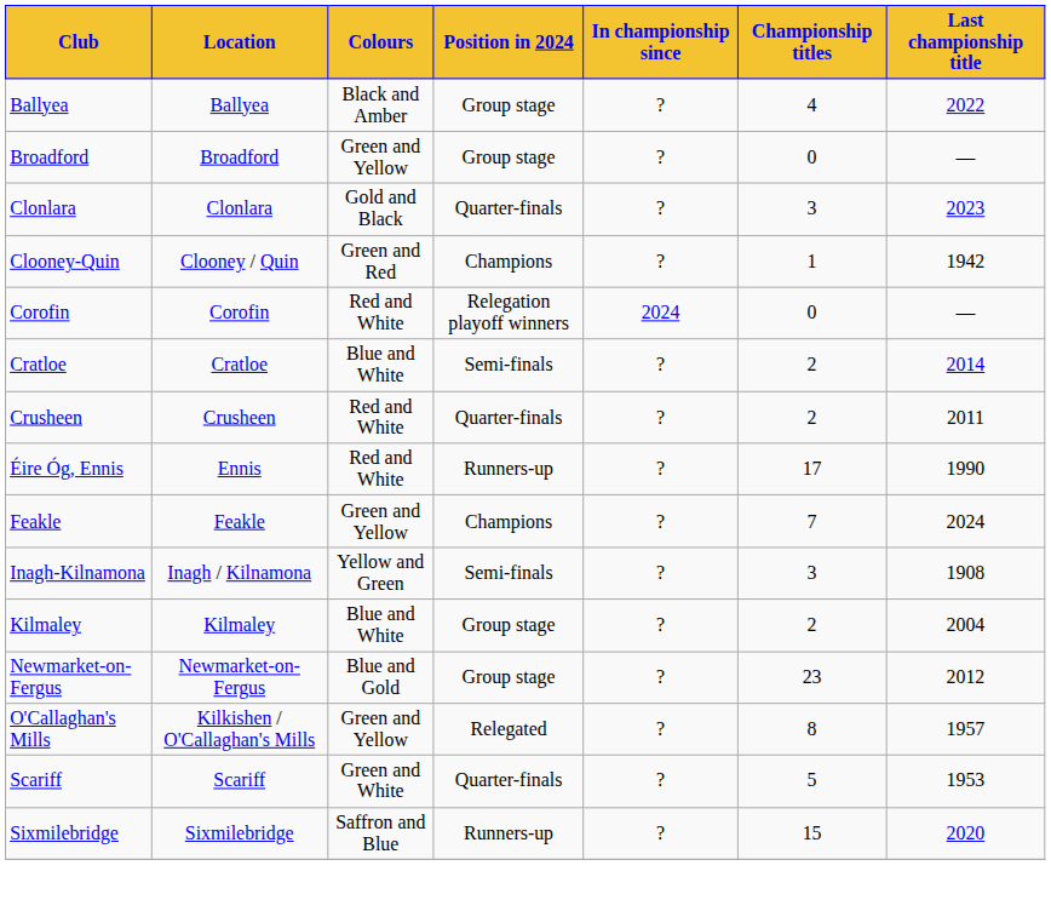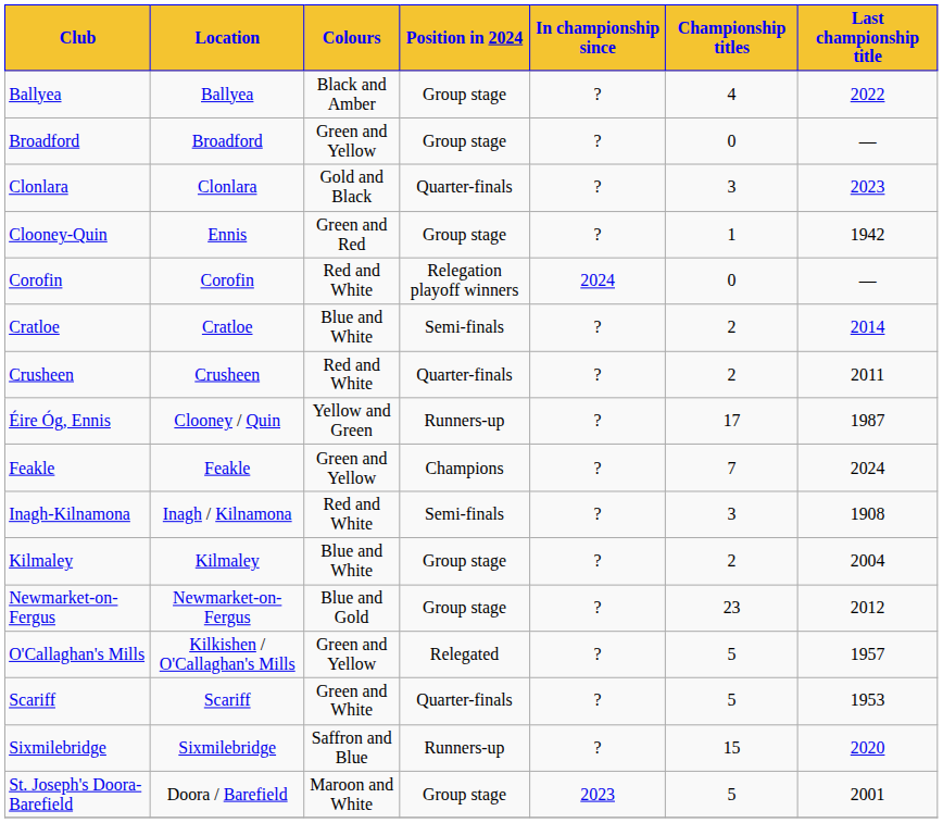Clooney-Quin | Location: Clooney / Quin -> Ennis
Clooney-Quin | Position in 2024: Champions -> Group stage
Éire Óg, Ennis | Location: Ennis -> Clooney / Quin
Éire Óg, Ennis | Colours: Red and White -> Yellow and Green
Éire Óg, Ennis | Last championship title: 1990 -> 1987
Inagh-Kilnamona | Colours: Yellow and Green -> Red and White
O'Callaghan's Mills | Championship titles: 8 -> 5
+ row: St. Joseph's Doora-Barefield | Doora / Barefield | Maroon and White | Group stage | 2023 | 5 | 2001
